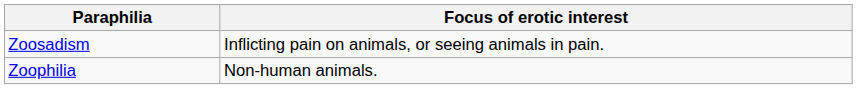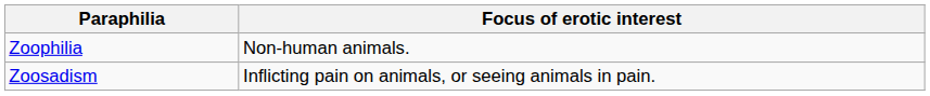rows swapped: Zoophilia <-> Zoosadism
